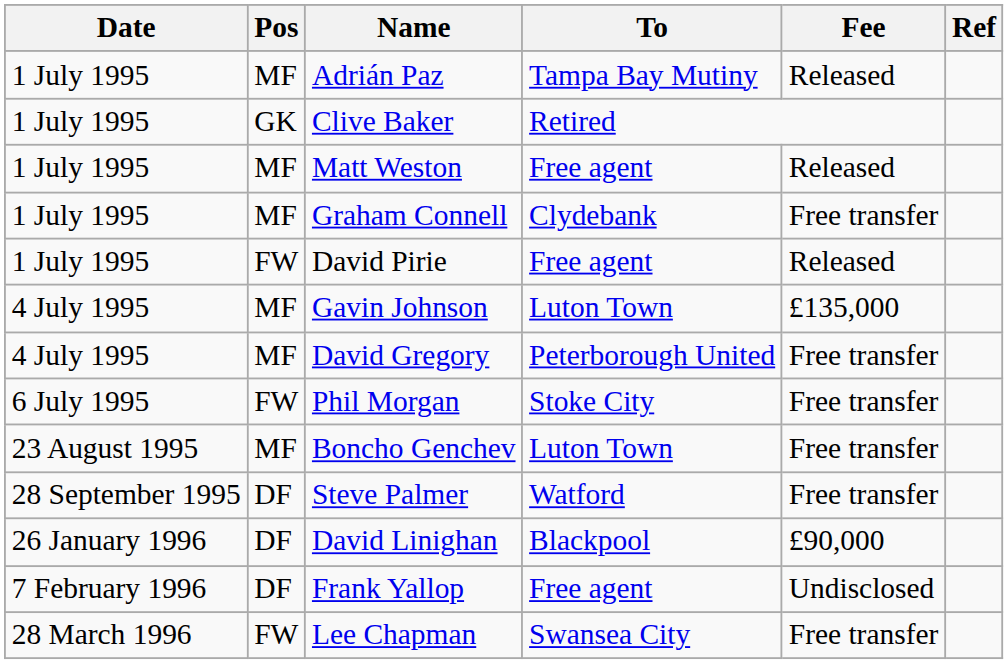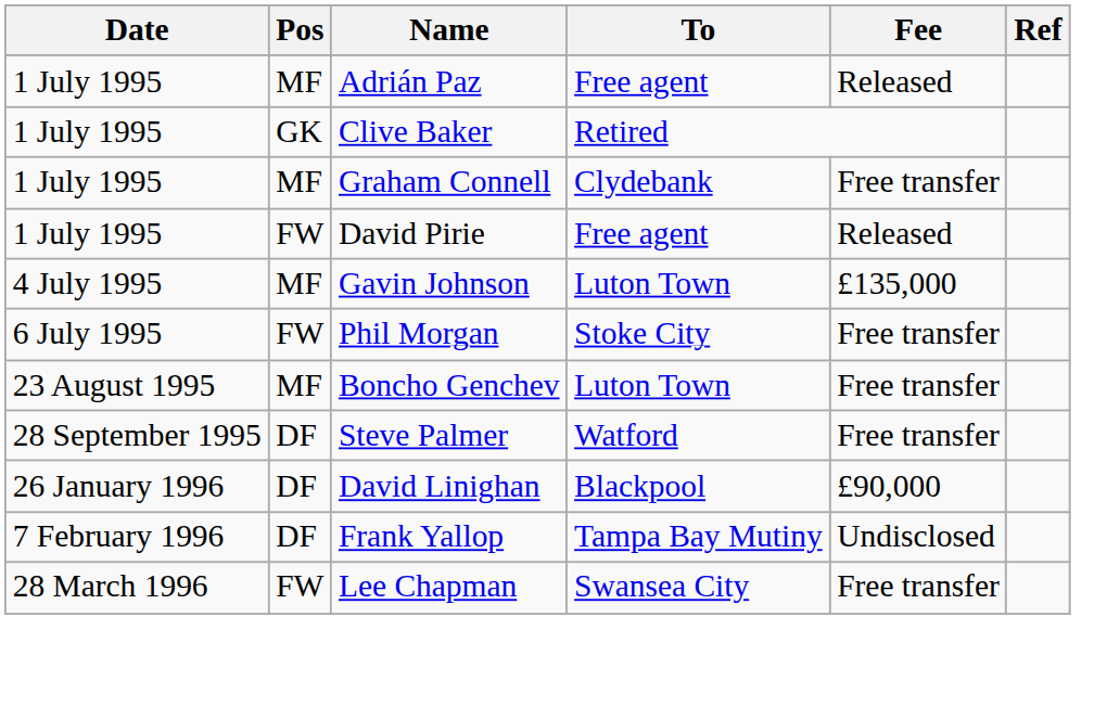Adrián Paz | To: Tampa Bay Mutiny -> Free agent
- row: 1 July 1995 | MF | Matt Weston | Free agent | Released
- row: 4 July 1995 | MF | David Gregory | Peterborough United | Free transfer
Frank Yallop | To: Free agent -> Tampa Bay Mutiny
